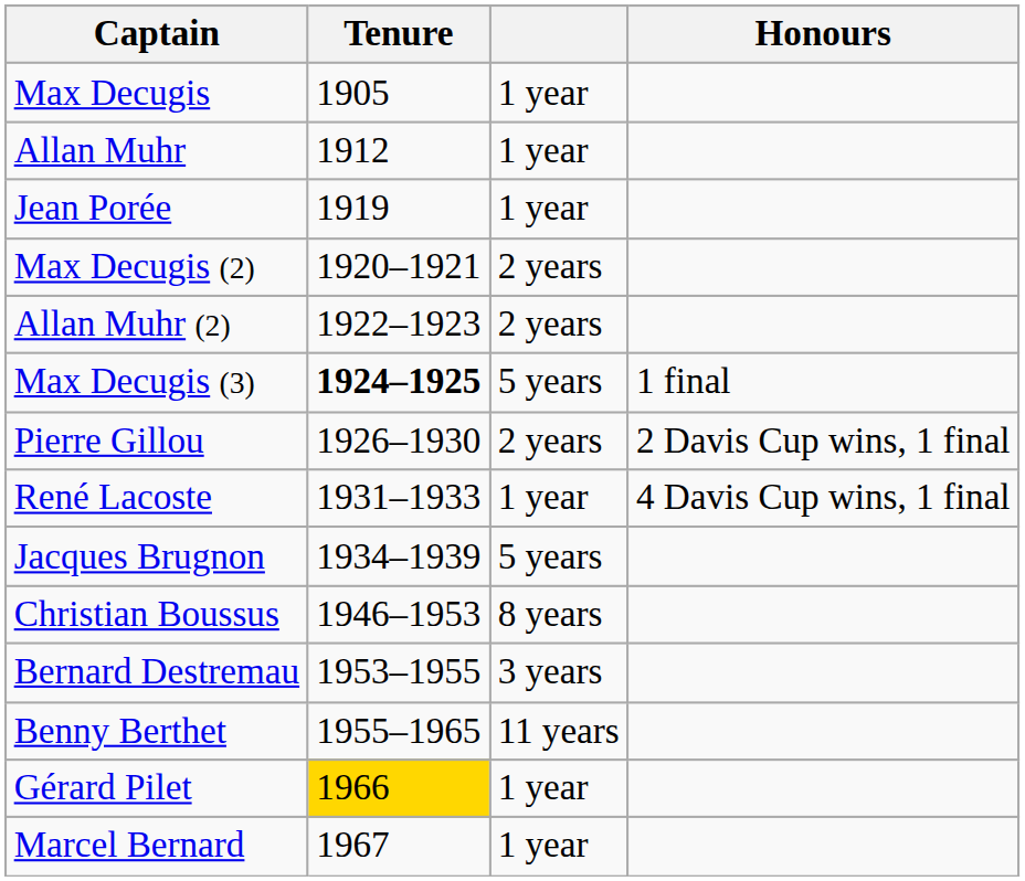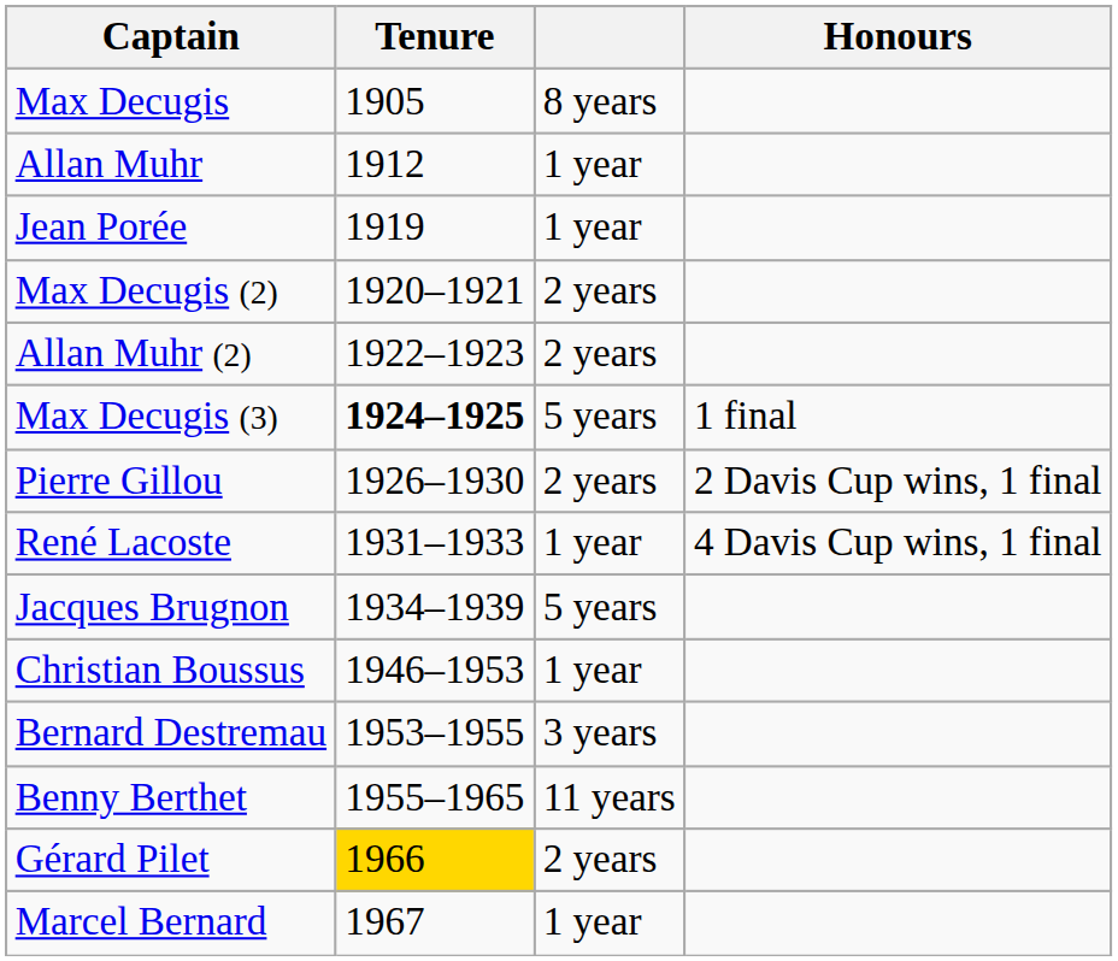Max Decugis | column 3: 1 year -> 8 years
Christian Boussus | column 3: 8 years -> 1 year
Gérard Pilet | column 3: 1 year -> 2 years
